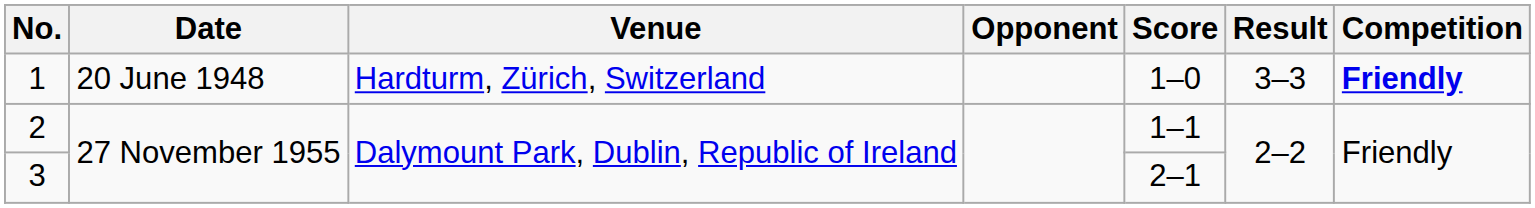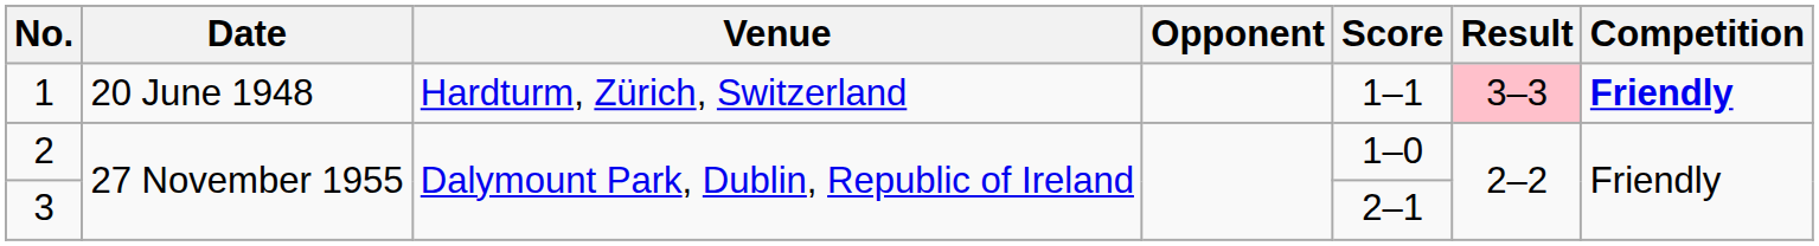1 | Score: 1–0 -> 1–1
1 | Result: no background -> pink background
2 | Score: 1–1 -> 1–0
